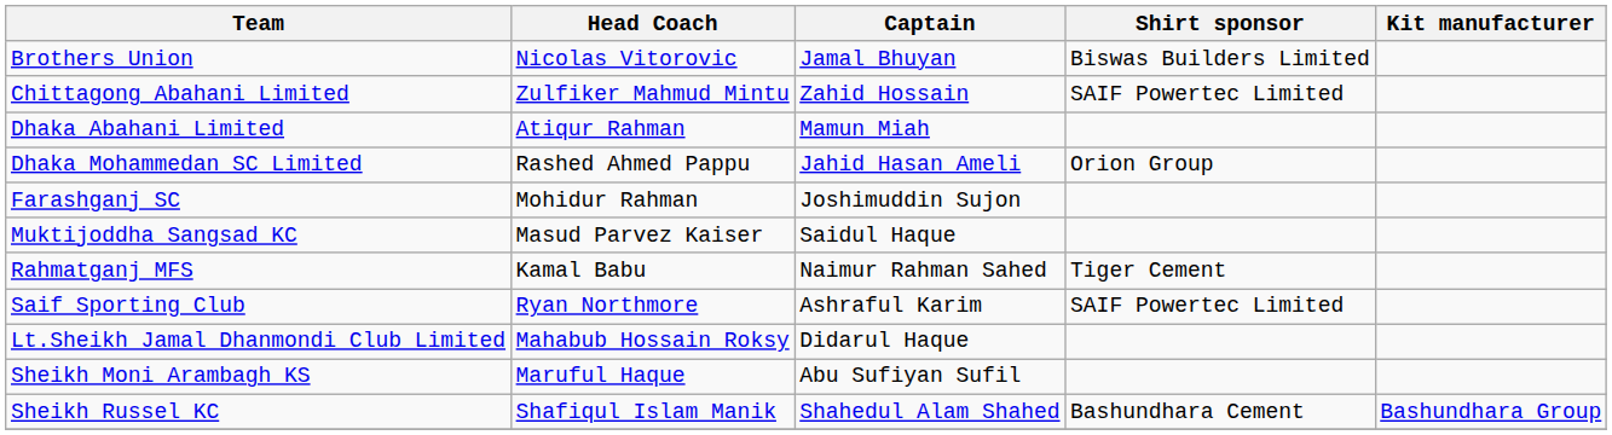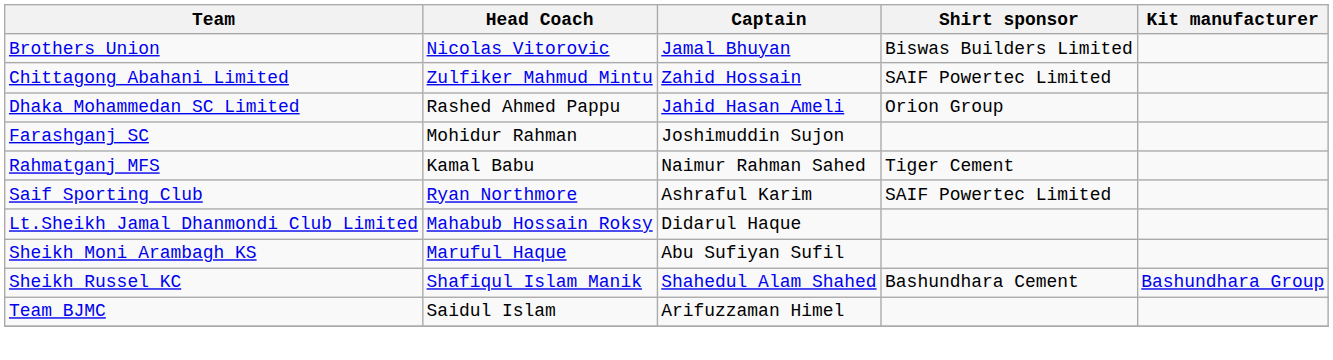- row: Dhaka Abahani Limited | Atiqur Rahman | Mamun Miah
- row: Muktijoddha Sangsad KC | Masud Parvez Kaiser | Saidul Haque
+ row: Team BJMC | Saidul Islam | Arifuzzaman Himel
